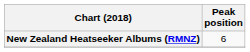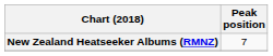New Zealand Heatseeker Albums (RMNZ) | Peak position: 6 -> 7
